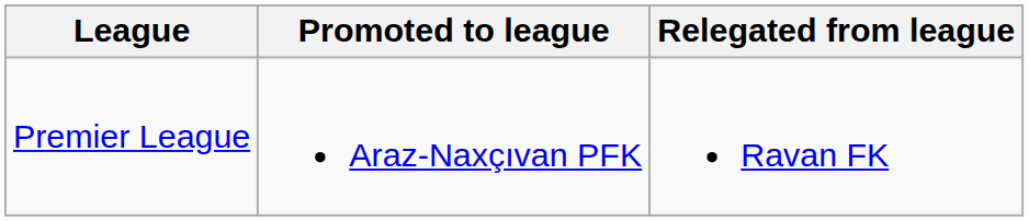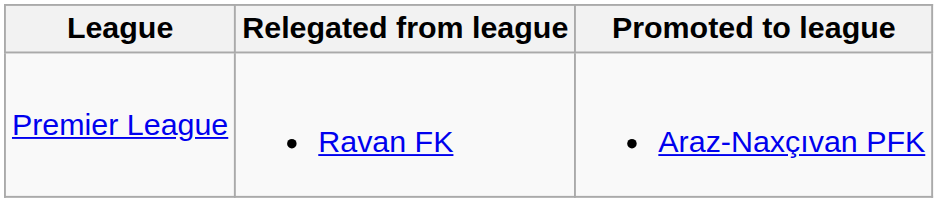columns swapped: Promoted to league <-> Relegated from league
